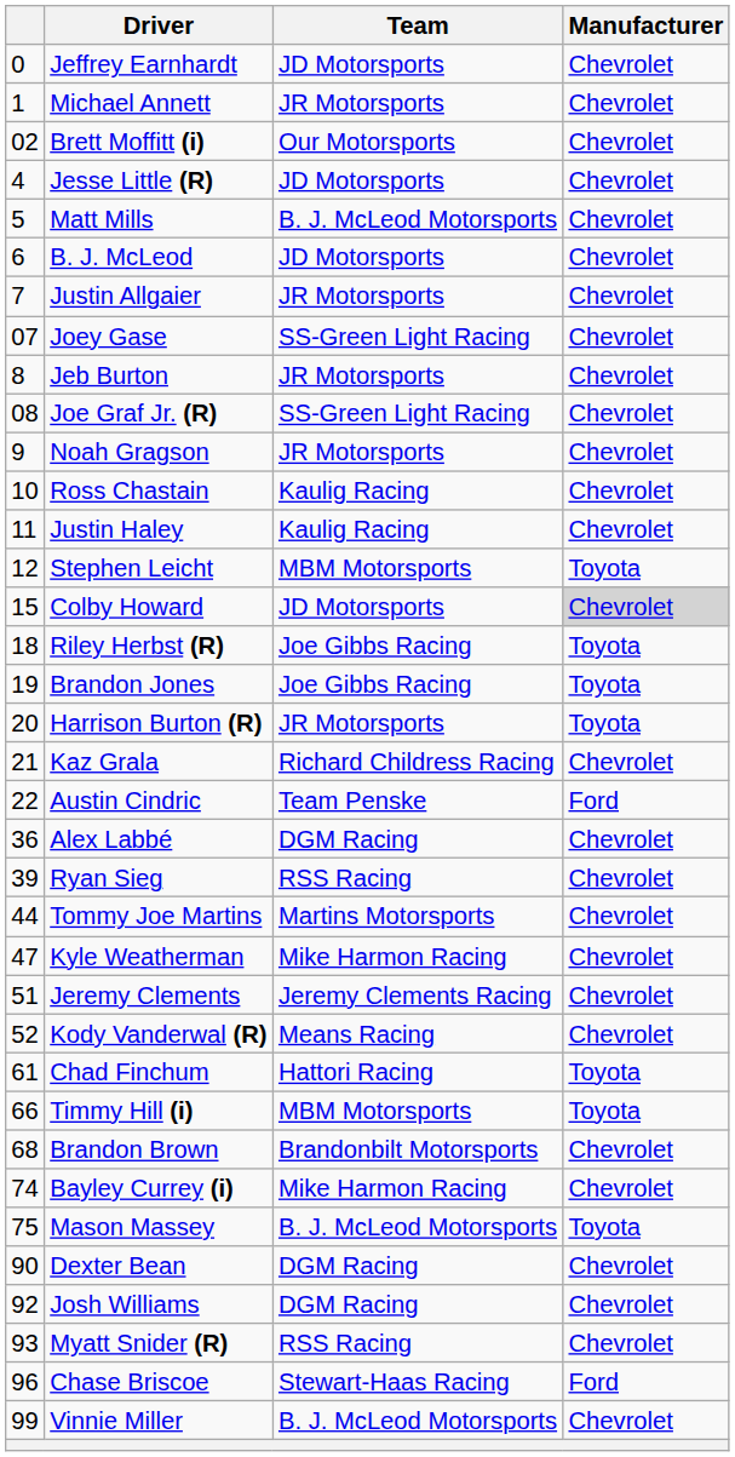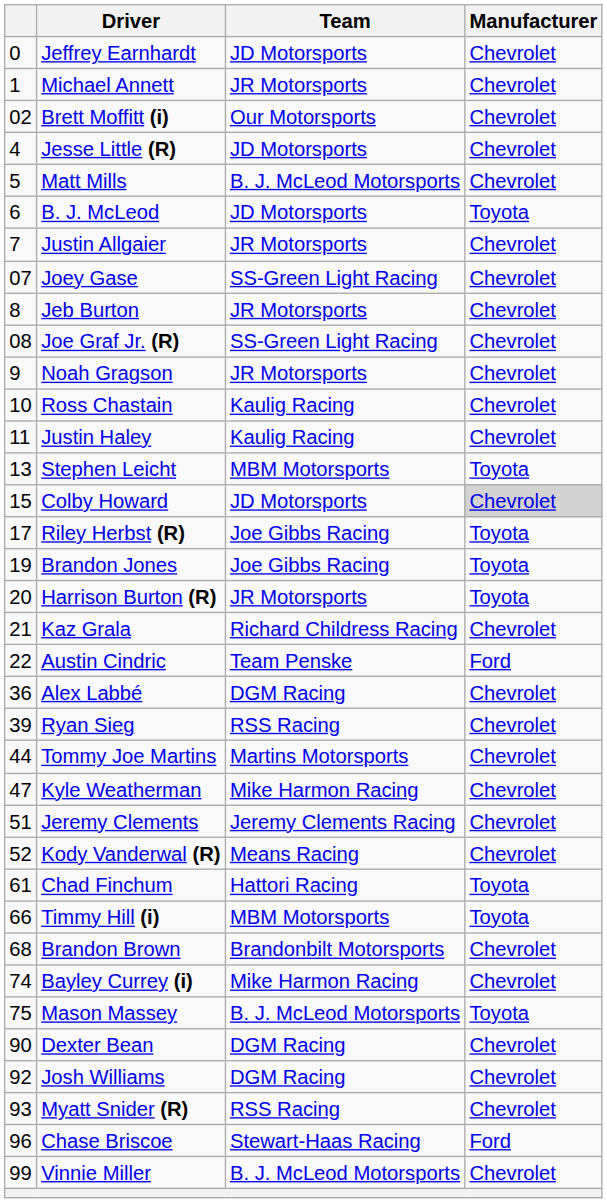B. J. McLeod | Manufacturer: Chevrolet -> Toyota
Stephen Leicht | column 1: 12 -> 13
Riley Herbst (R) | column 1: 18 -> 17
